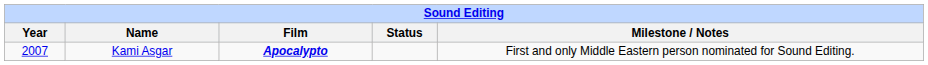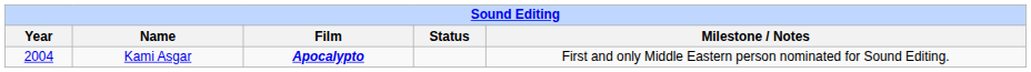Kami Asgar | Year: 2007 -> 2004
